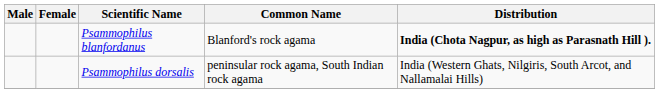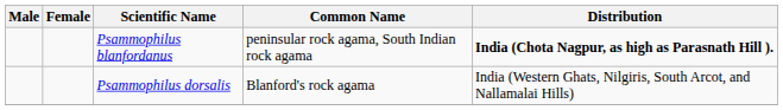Psammophilus blanfordanus | Common Name: Blanford's rock agama -> peninsular rock agama, South Indian rock agama
Psammophilus dorsalis | Common Name: peninsular rock agama, South Indian rock agama -> Blanford's rock agama
